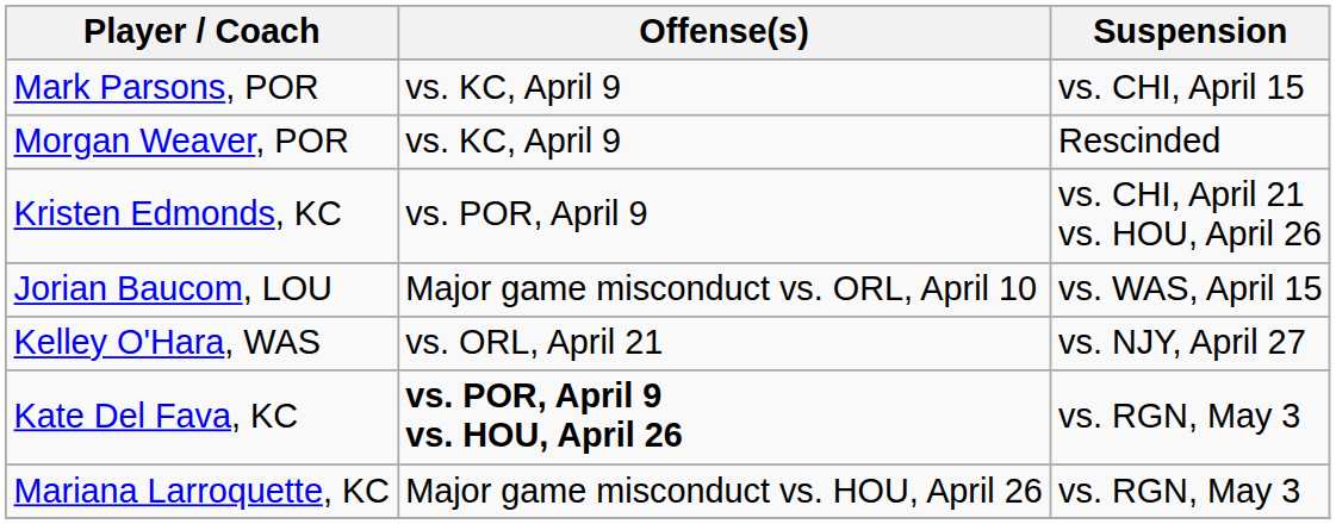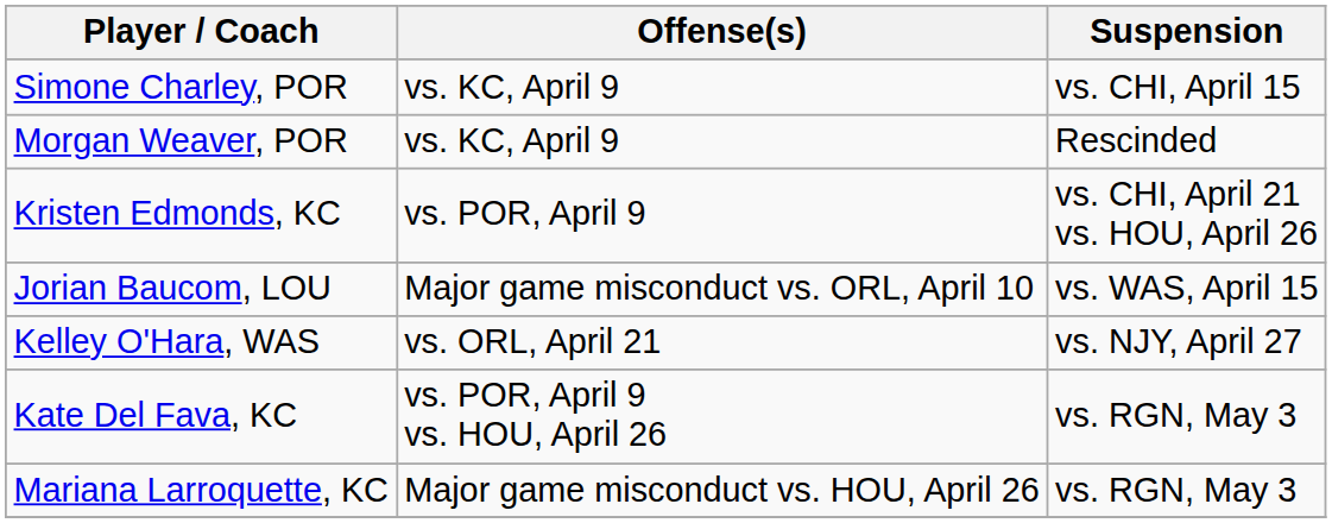+ row: Simone Charley, POR | vs. KC, April 9 | vs. CHI, April 15
- row: Mark Parsons, POR | vs. KC, April 9 | vs. CHI, April 15
Kate Del Fava, KC | Offense(s): bold -> normal
